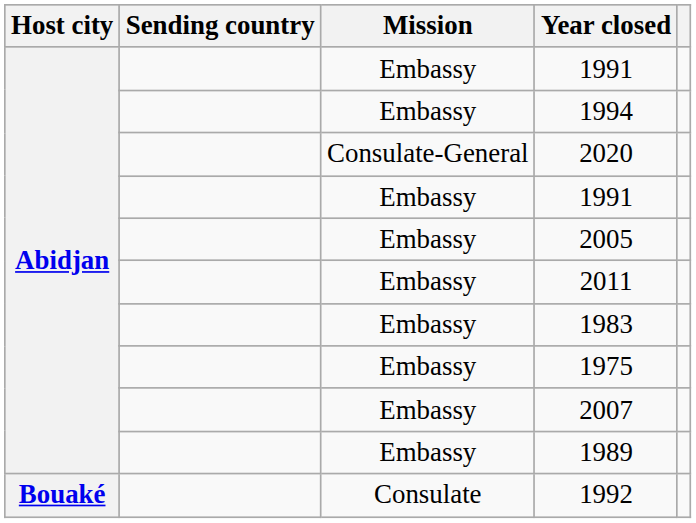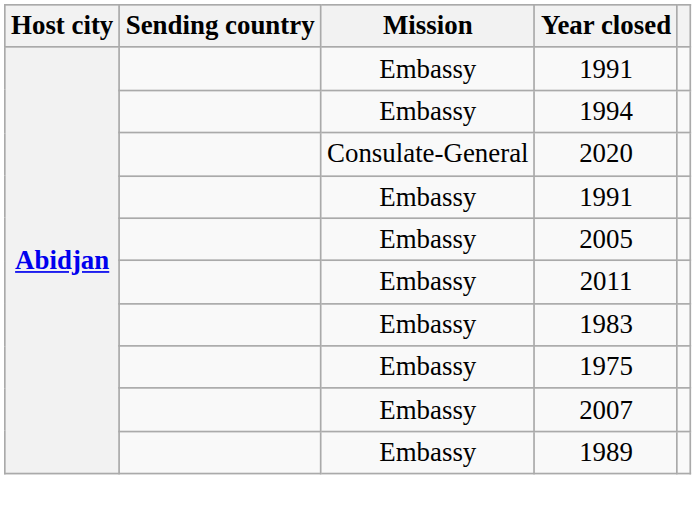- row: Bouaké | Consulate | 1992
